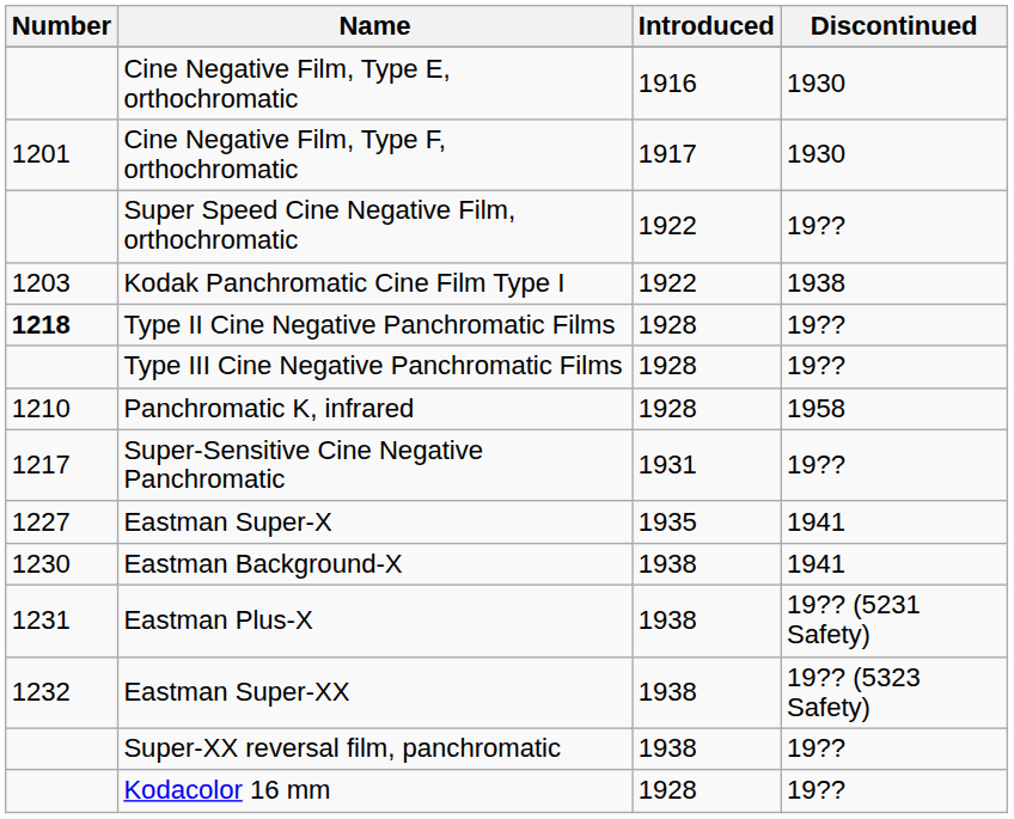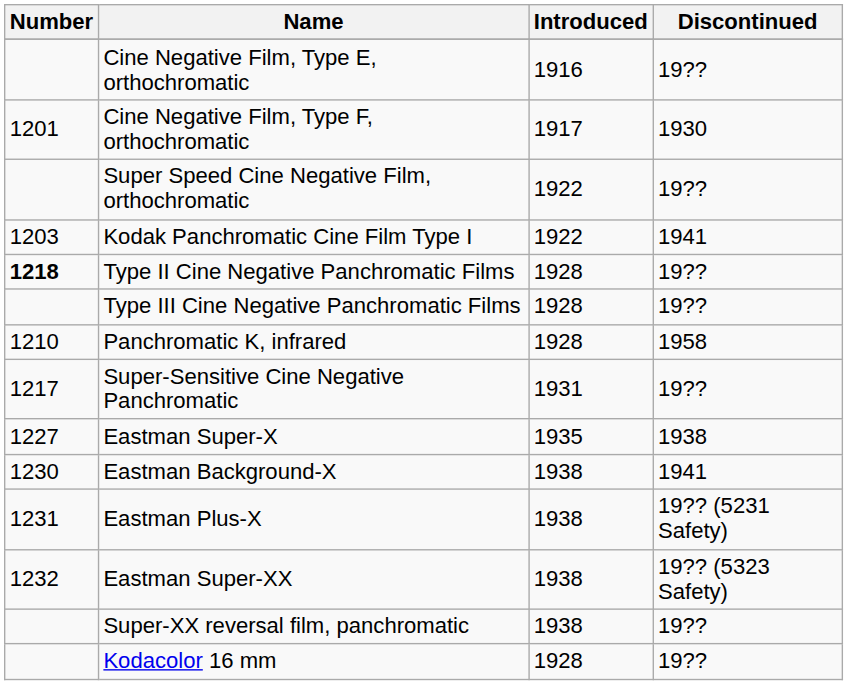Cine Negative Film, Type E, orthochromatic | Discontinued: 1930 -> 19??
Kodak Panchromatic Cine Film Type I | Discontinued: 1938 -> 1941
Eastman Super-X | Discontinued: 1941 -> 1938
